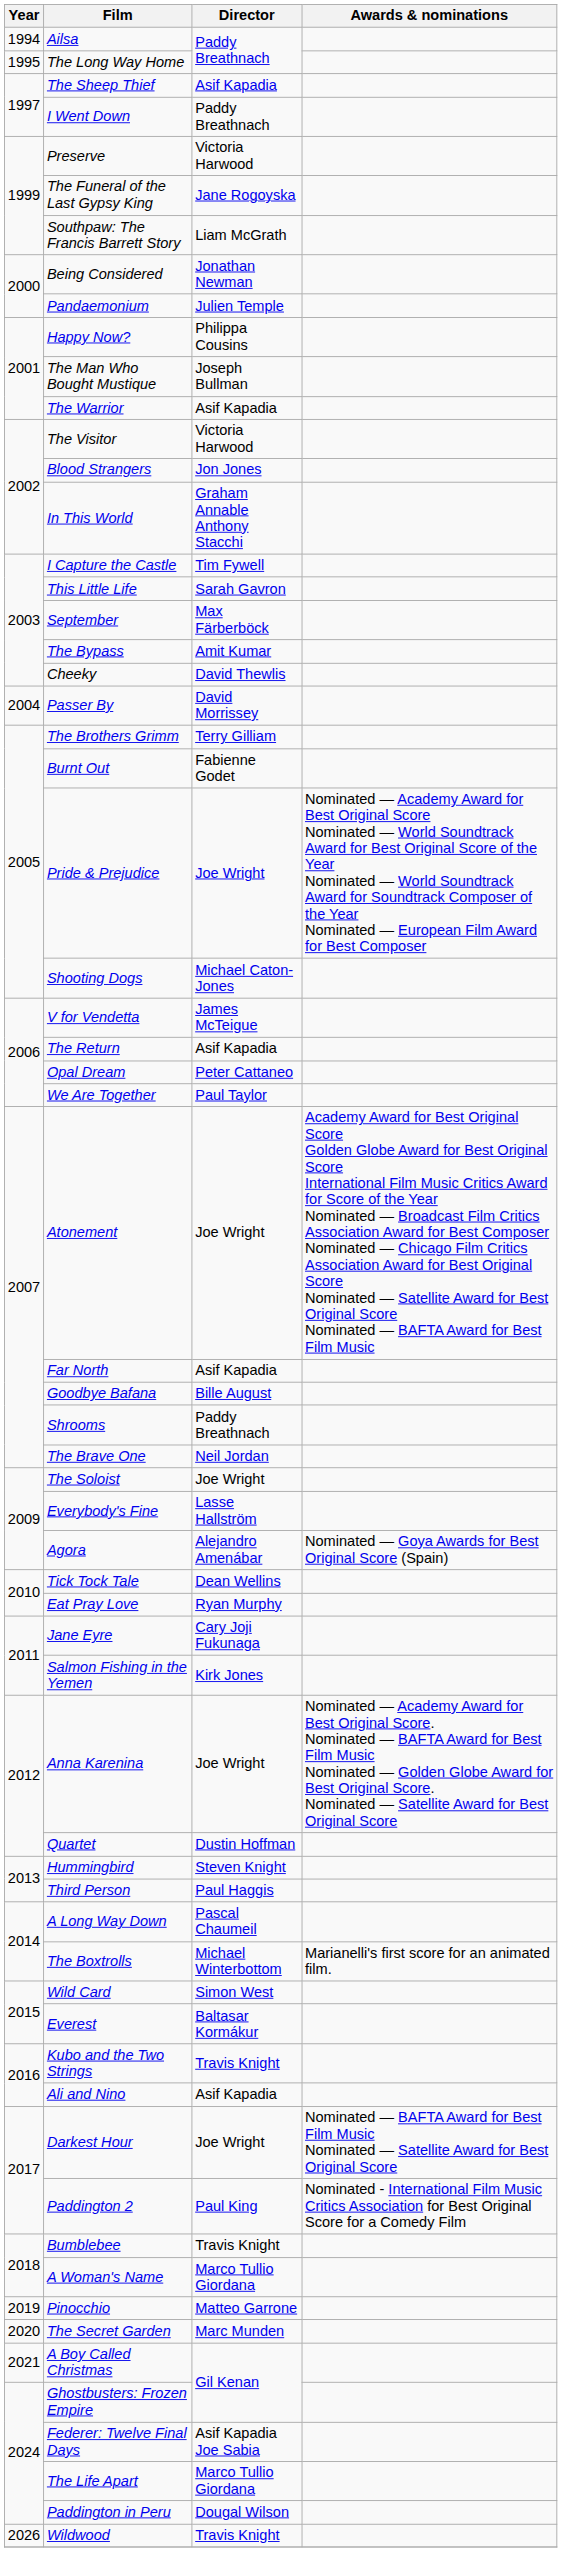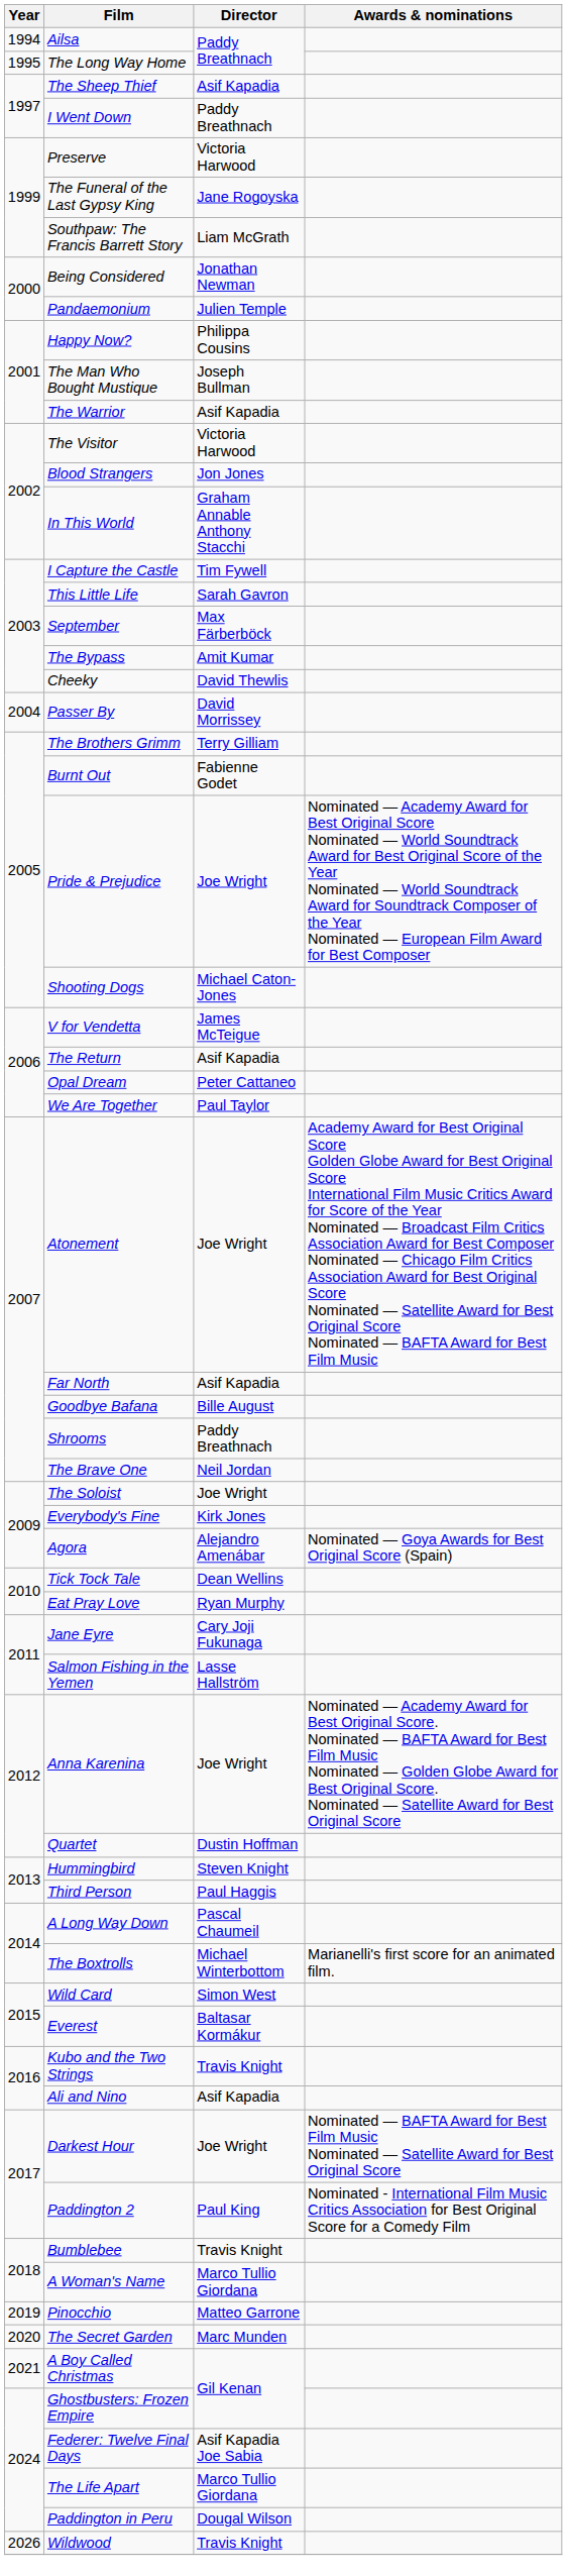Everybody's Fine | Director: Lasse Hallström -> Kirk Jones
Salmon Fishing in the Yemen | Director: Kirk Jones -> Lasse Hallström
